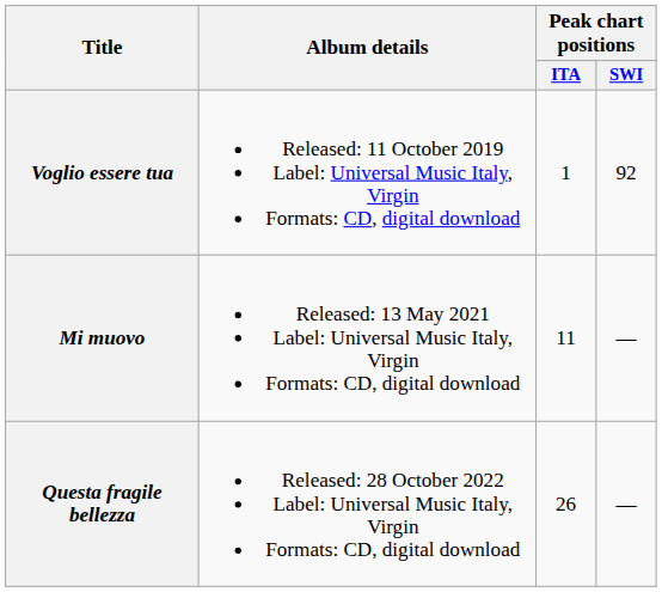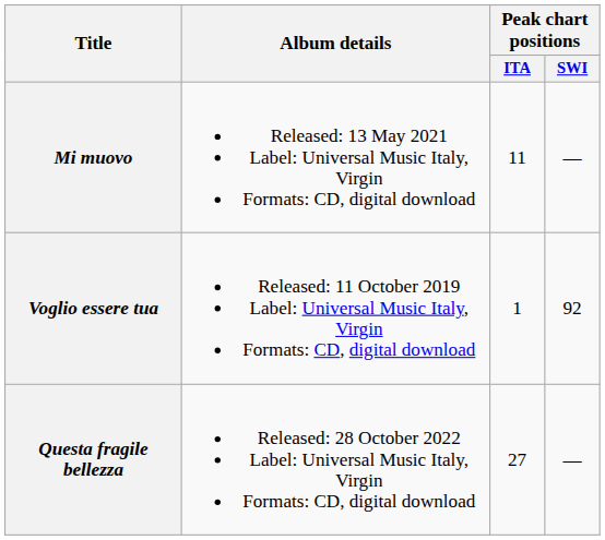rows swapped: Voglio essere tua <-> Mi muovo
Questa fragile bellezza | Peak chart positions / ITA: 26 -> 27
